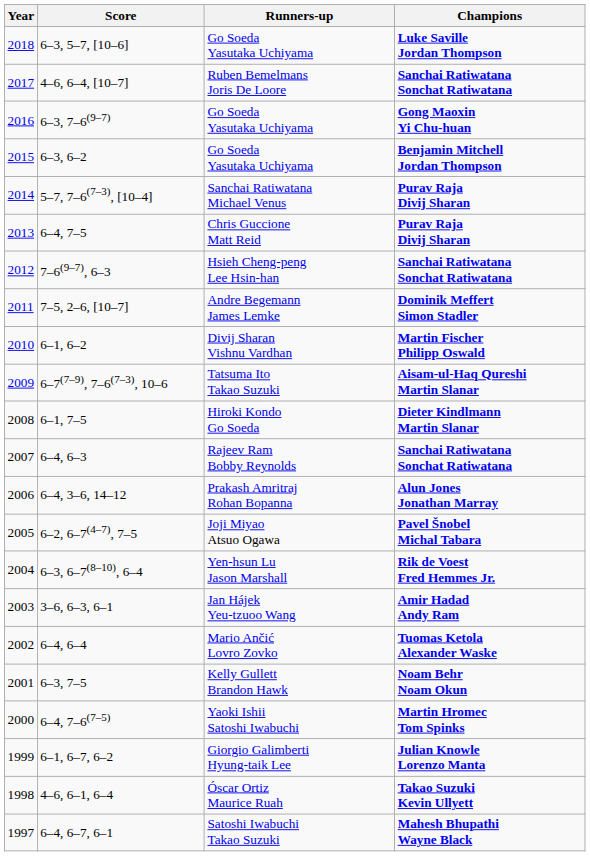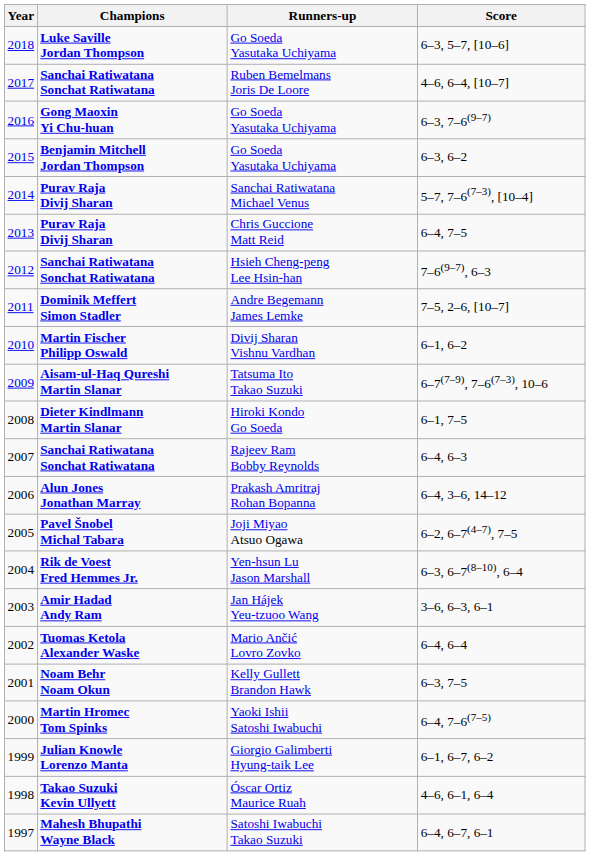columns swapped: Champions <-> Score
